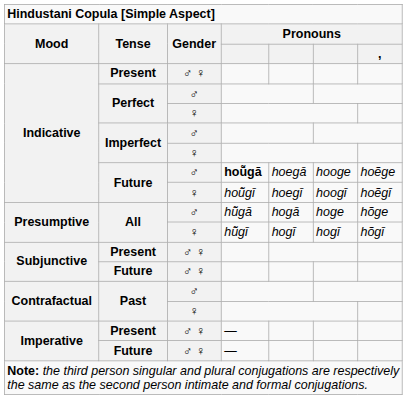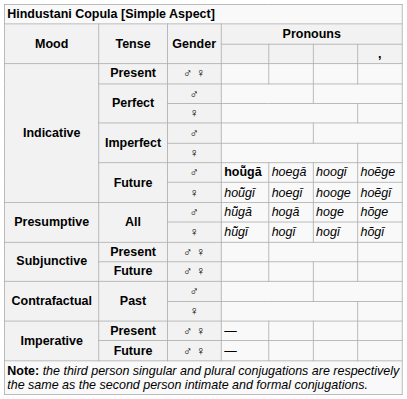Future / ♂ | column 6: hooge -> hoogī
Future / ♀ | column 6: hoogī -> hooge
